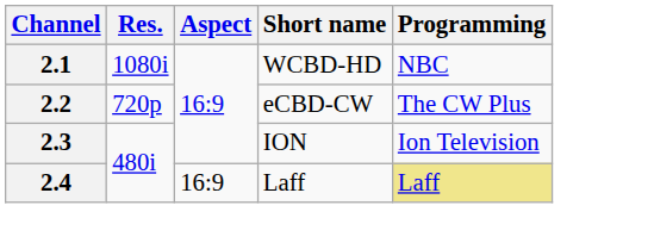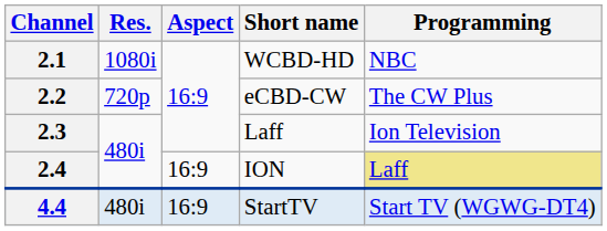2.3 | Short name: ION -> Laff
2.4 | Short name: Laff -> ION
+ row: 4.4 | 480i | 16:9 | StartTV | Start TV (WGWG-DT4)
